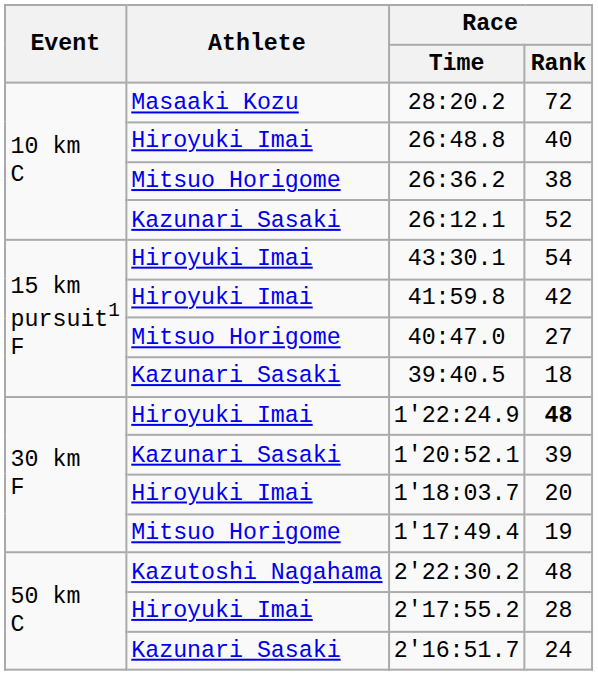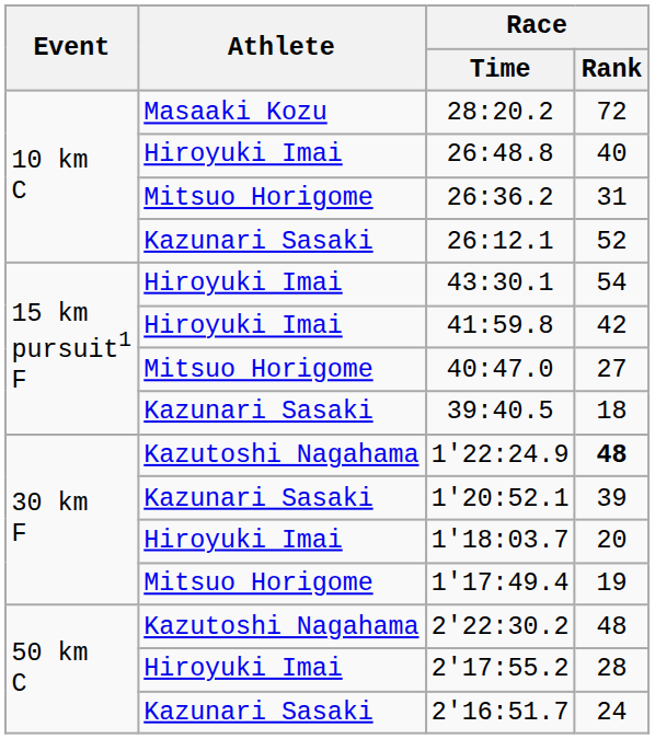26:36.2 | Race / Rank: 38 -> 31
1'22:24.9 | Athlete: Hiroyuki Imai -> Kazutoshi Nagahama
